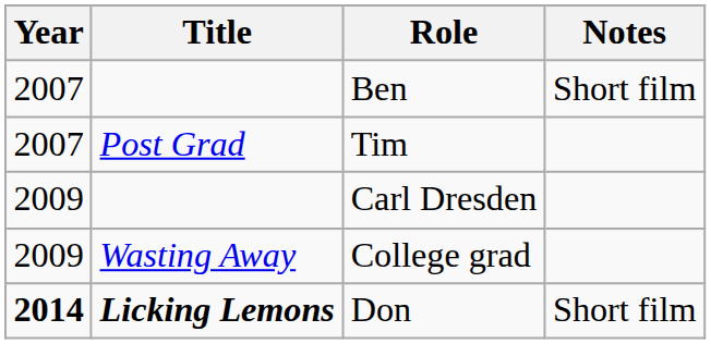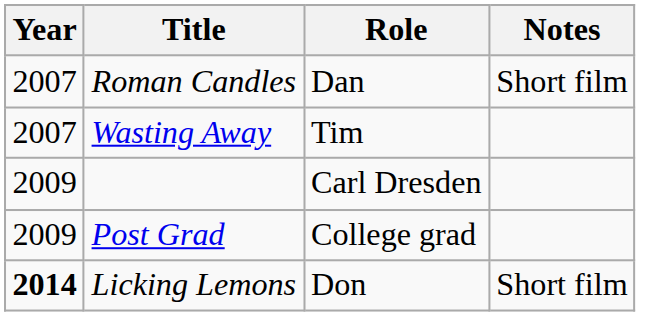- row: 2007 | Ben | Short film
+ row: 2007 | Roman Candles | Dan | Short film
Tim | Title: Post Grad -> Wasting Away
College grad | Title: Wasting Away -> Post Grad
Don | Title: bold -> normal
